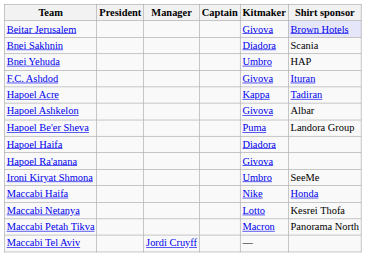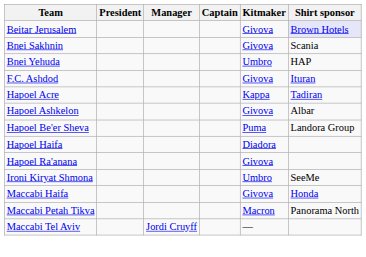Bnei Sakhnin | Kitmaker: Diadora -> Givova
Maccabi Haifa | Kitmaker: Nike -> Givova
- row: Maccabi Netanya | Lotto | Kesrei Thofa
